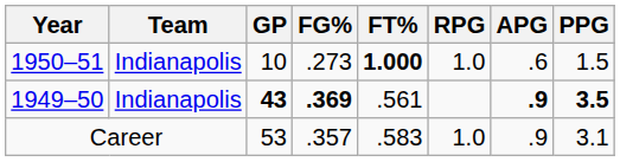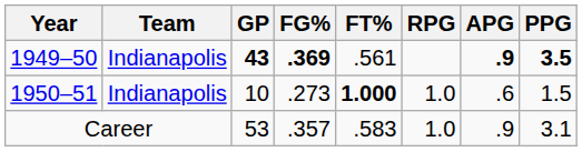rows swapped: 1949–50 <-> 1950–51
